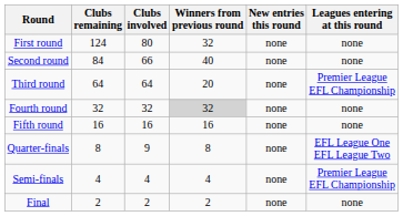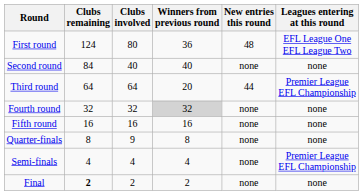First round | Winners from previous round: 32 -> 36
First round | New entries this round: none -> 48
First round | Leagues entering at this round: none -> EFL League One EFL League Two
Second round | Clubs involved: 66 -> 40
Third round | New entries this round: none -> 44
Quarter-finals | Leagues entering at this round: EFL League One EFL League Two -> none
Final | Clubs remaining: normal -> bold
